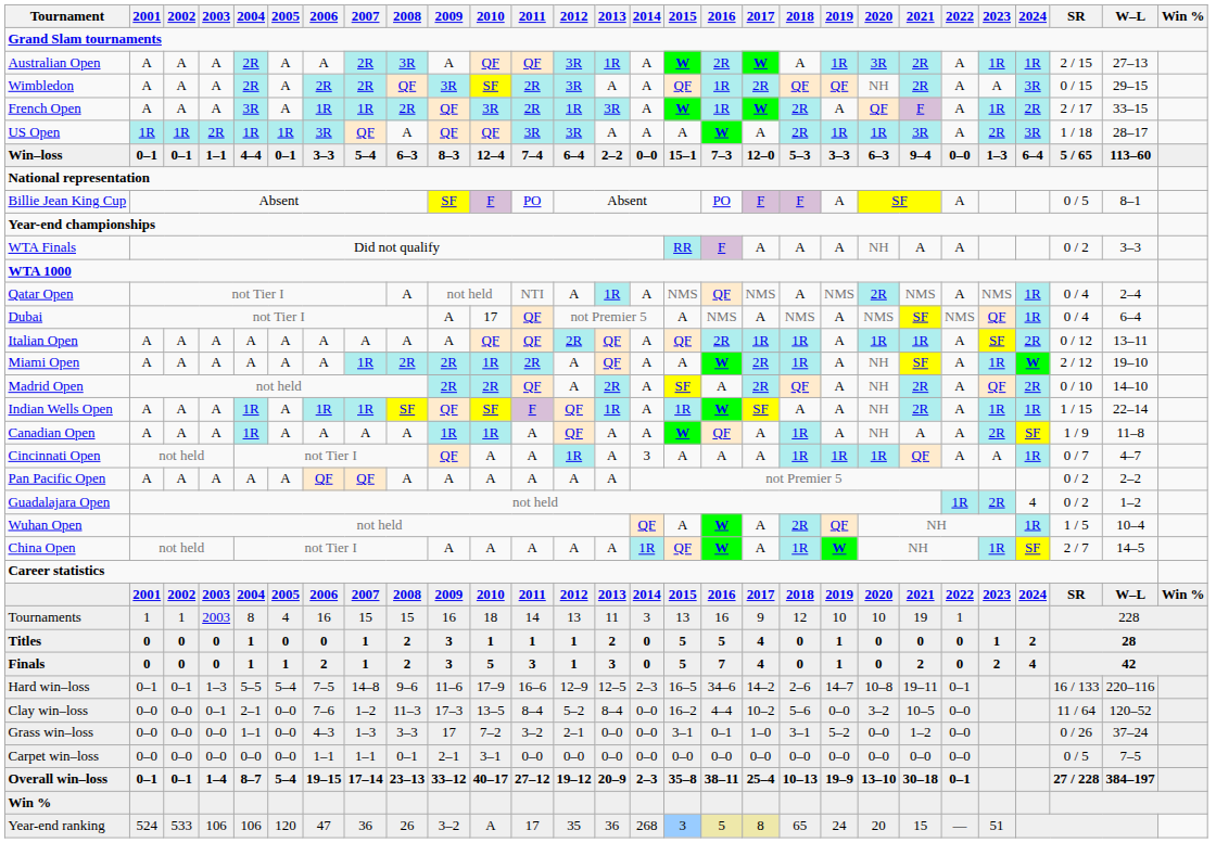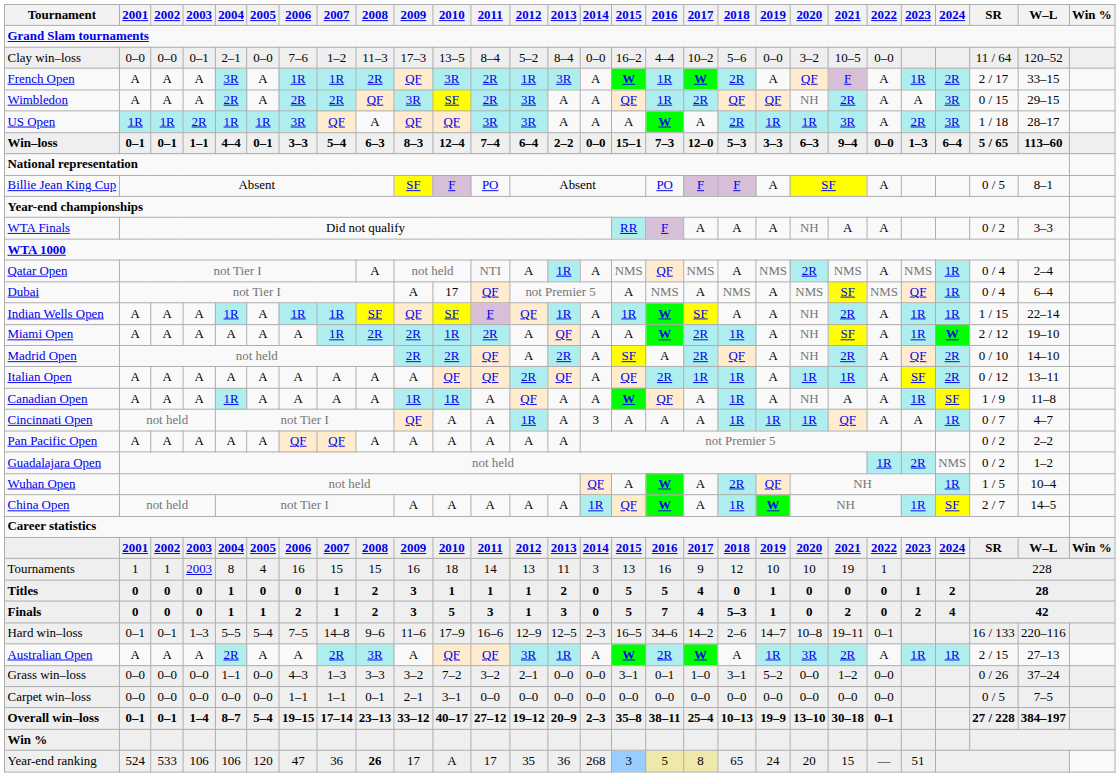rows swapped: Australian Open <-> Clay win–loss
rows swapped: French Open <-> Wimbledon
rows swapped: Indian Wells Open <-> Italian Open
Canadian Open | 2023: 2R -> 1R
Guadalajara Open | 2024: 4 -> NMS
Finals | 2018: 0 -> 5–3
Grass win–loss | 2009: 17 -> 3–2
Year-end ranking | 2008: normal -> bold
Year-end ranking | 2009: 3–2 -> 17
